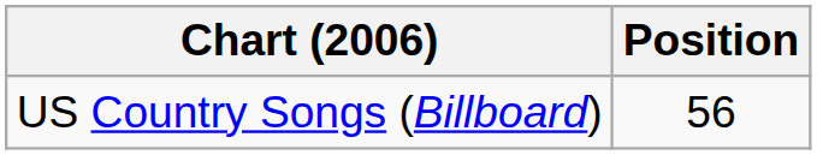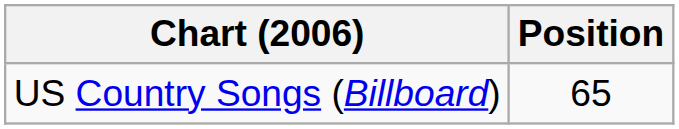US Country Songs (Billboard) | Position: 56 -> 65
